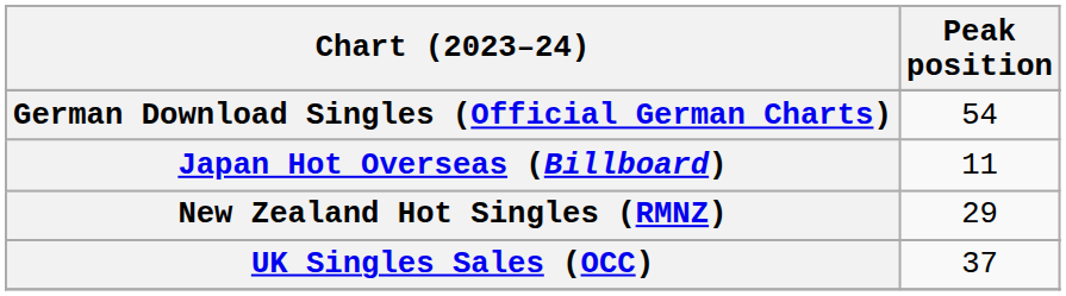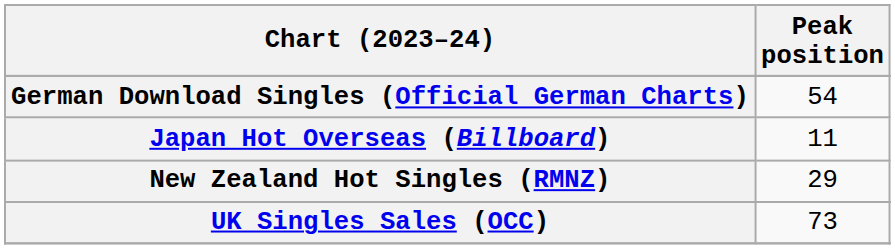UK Singles Sales (OCC) | Peak position: 37 -> 73
